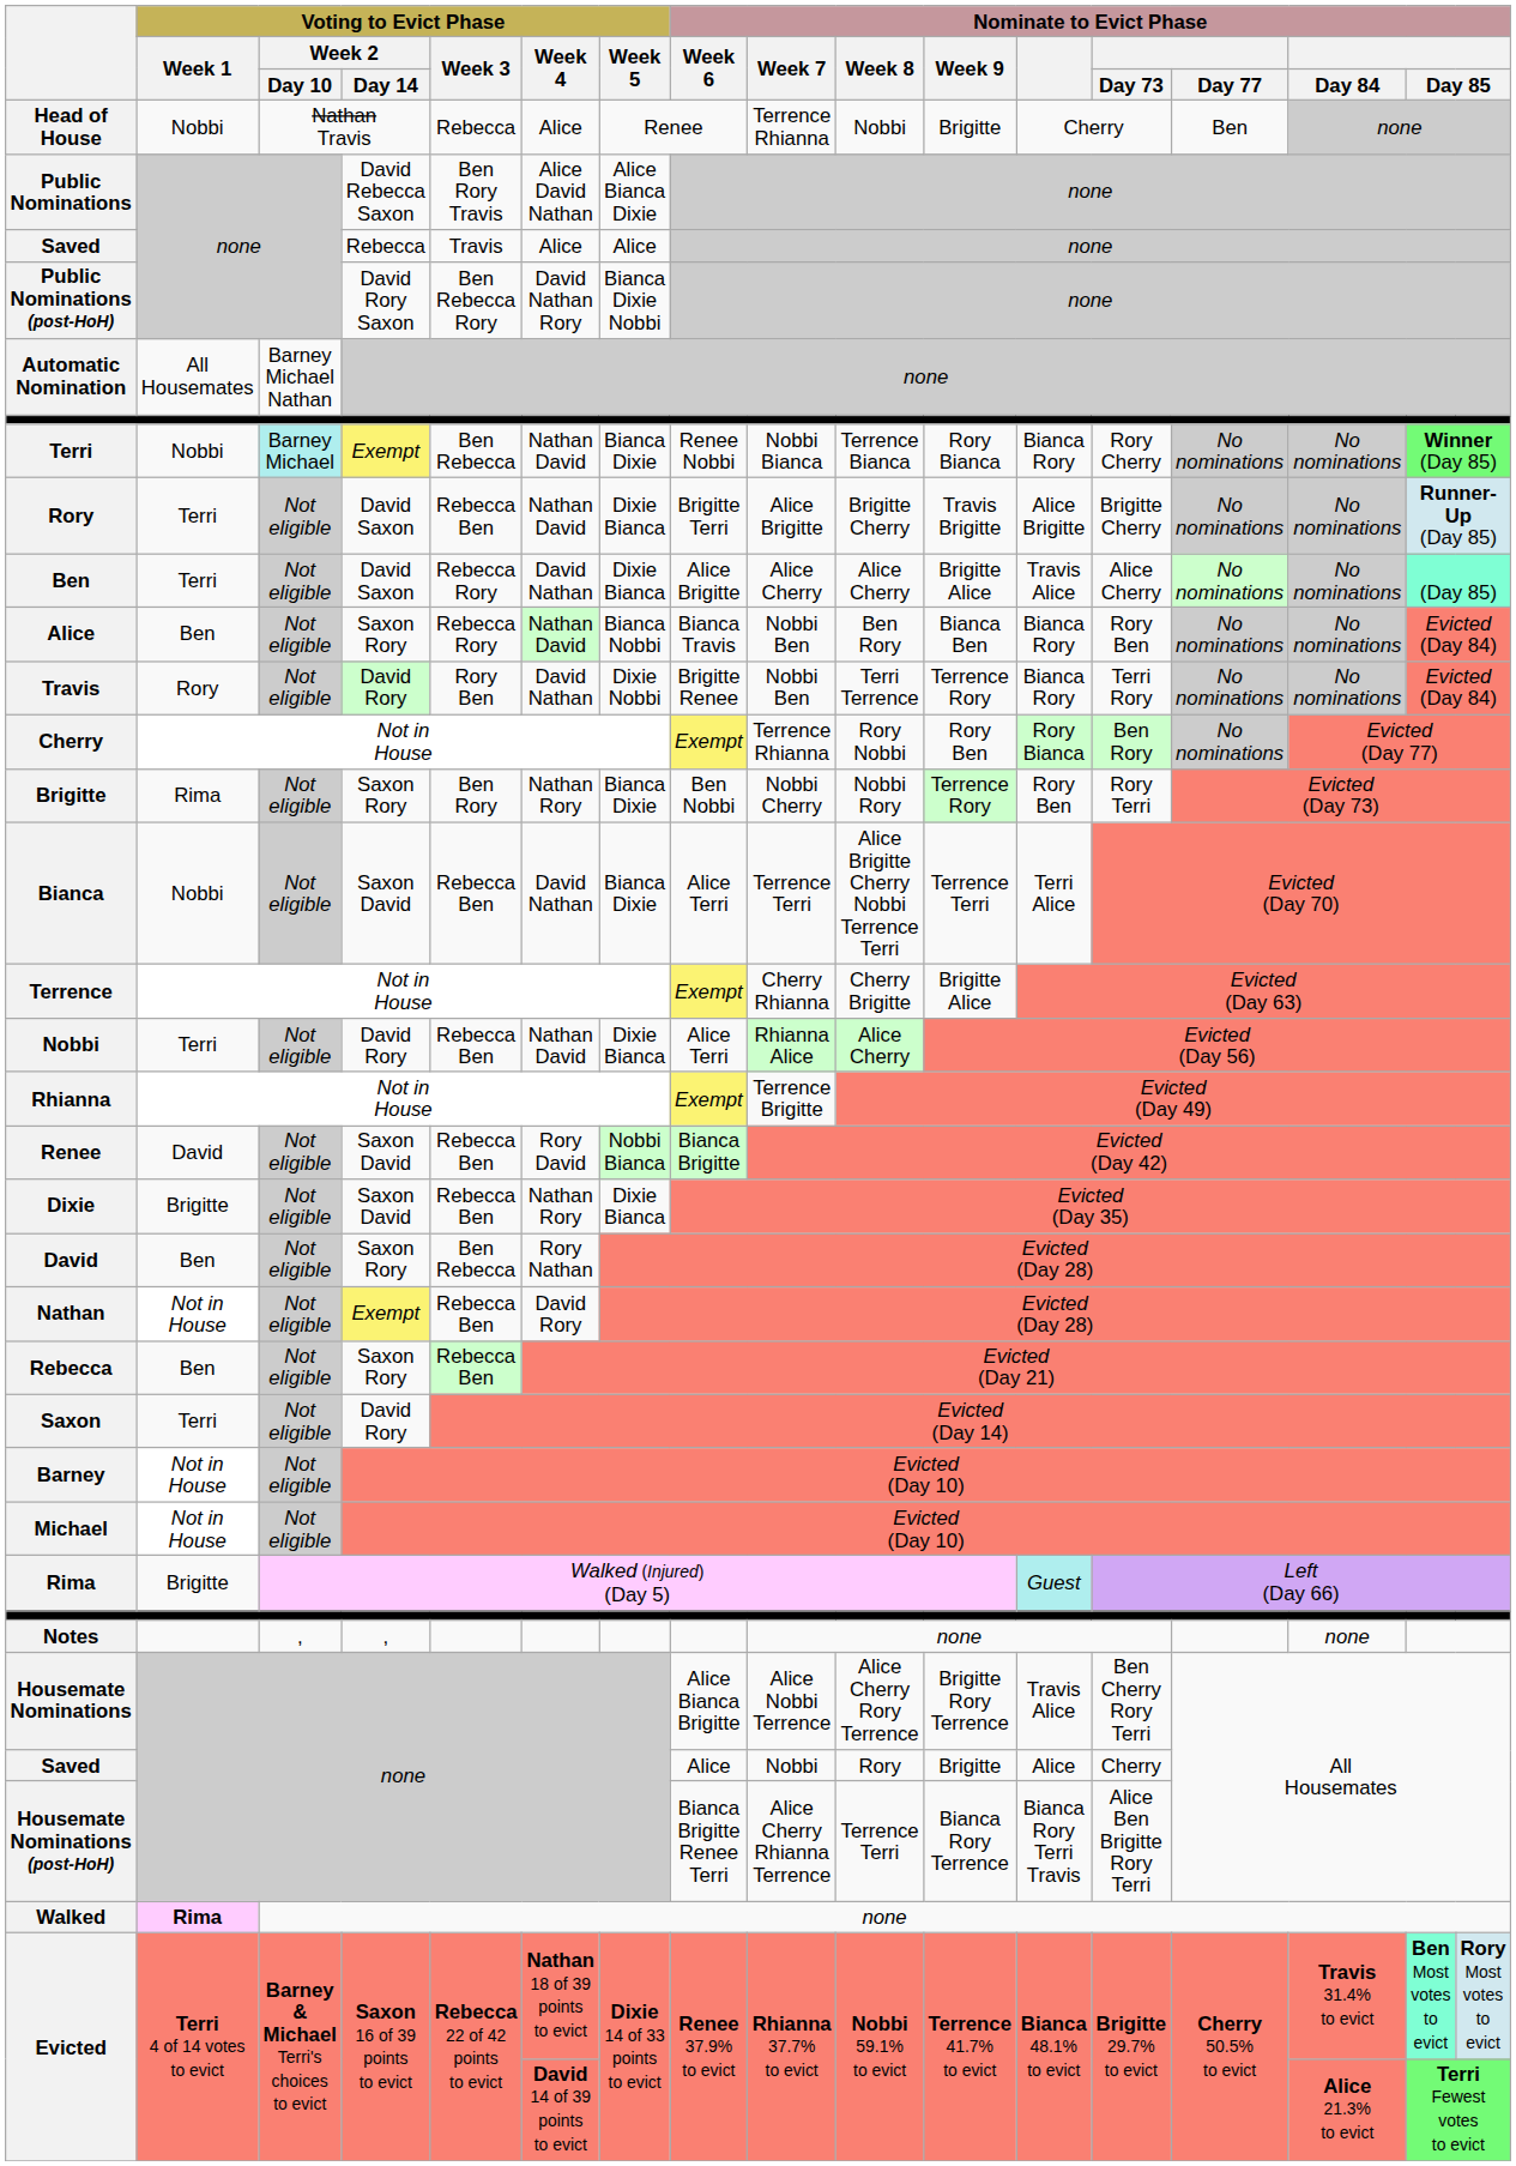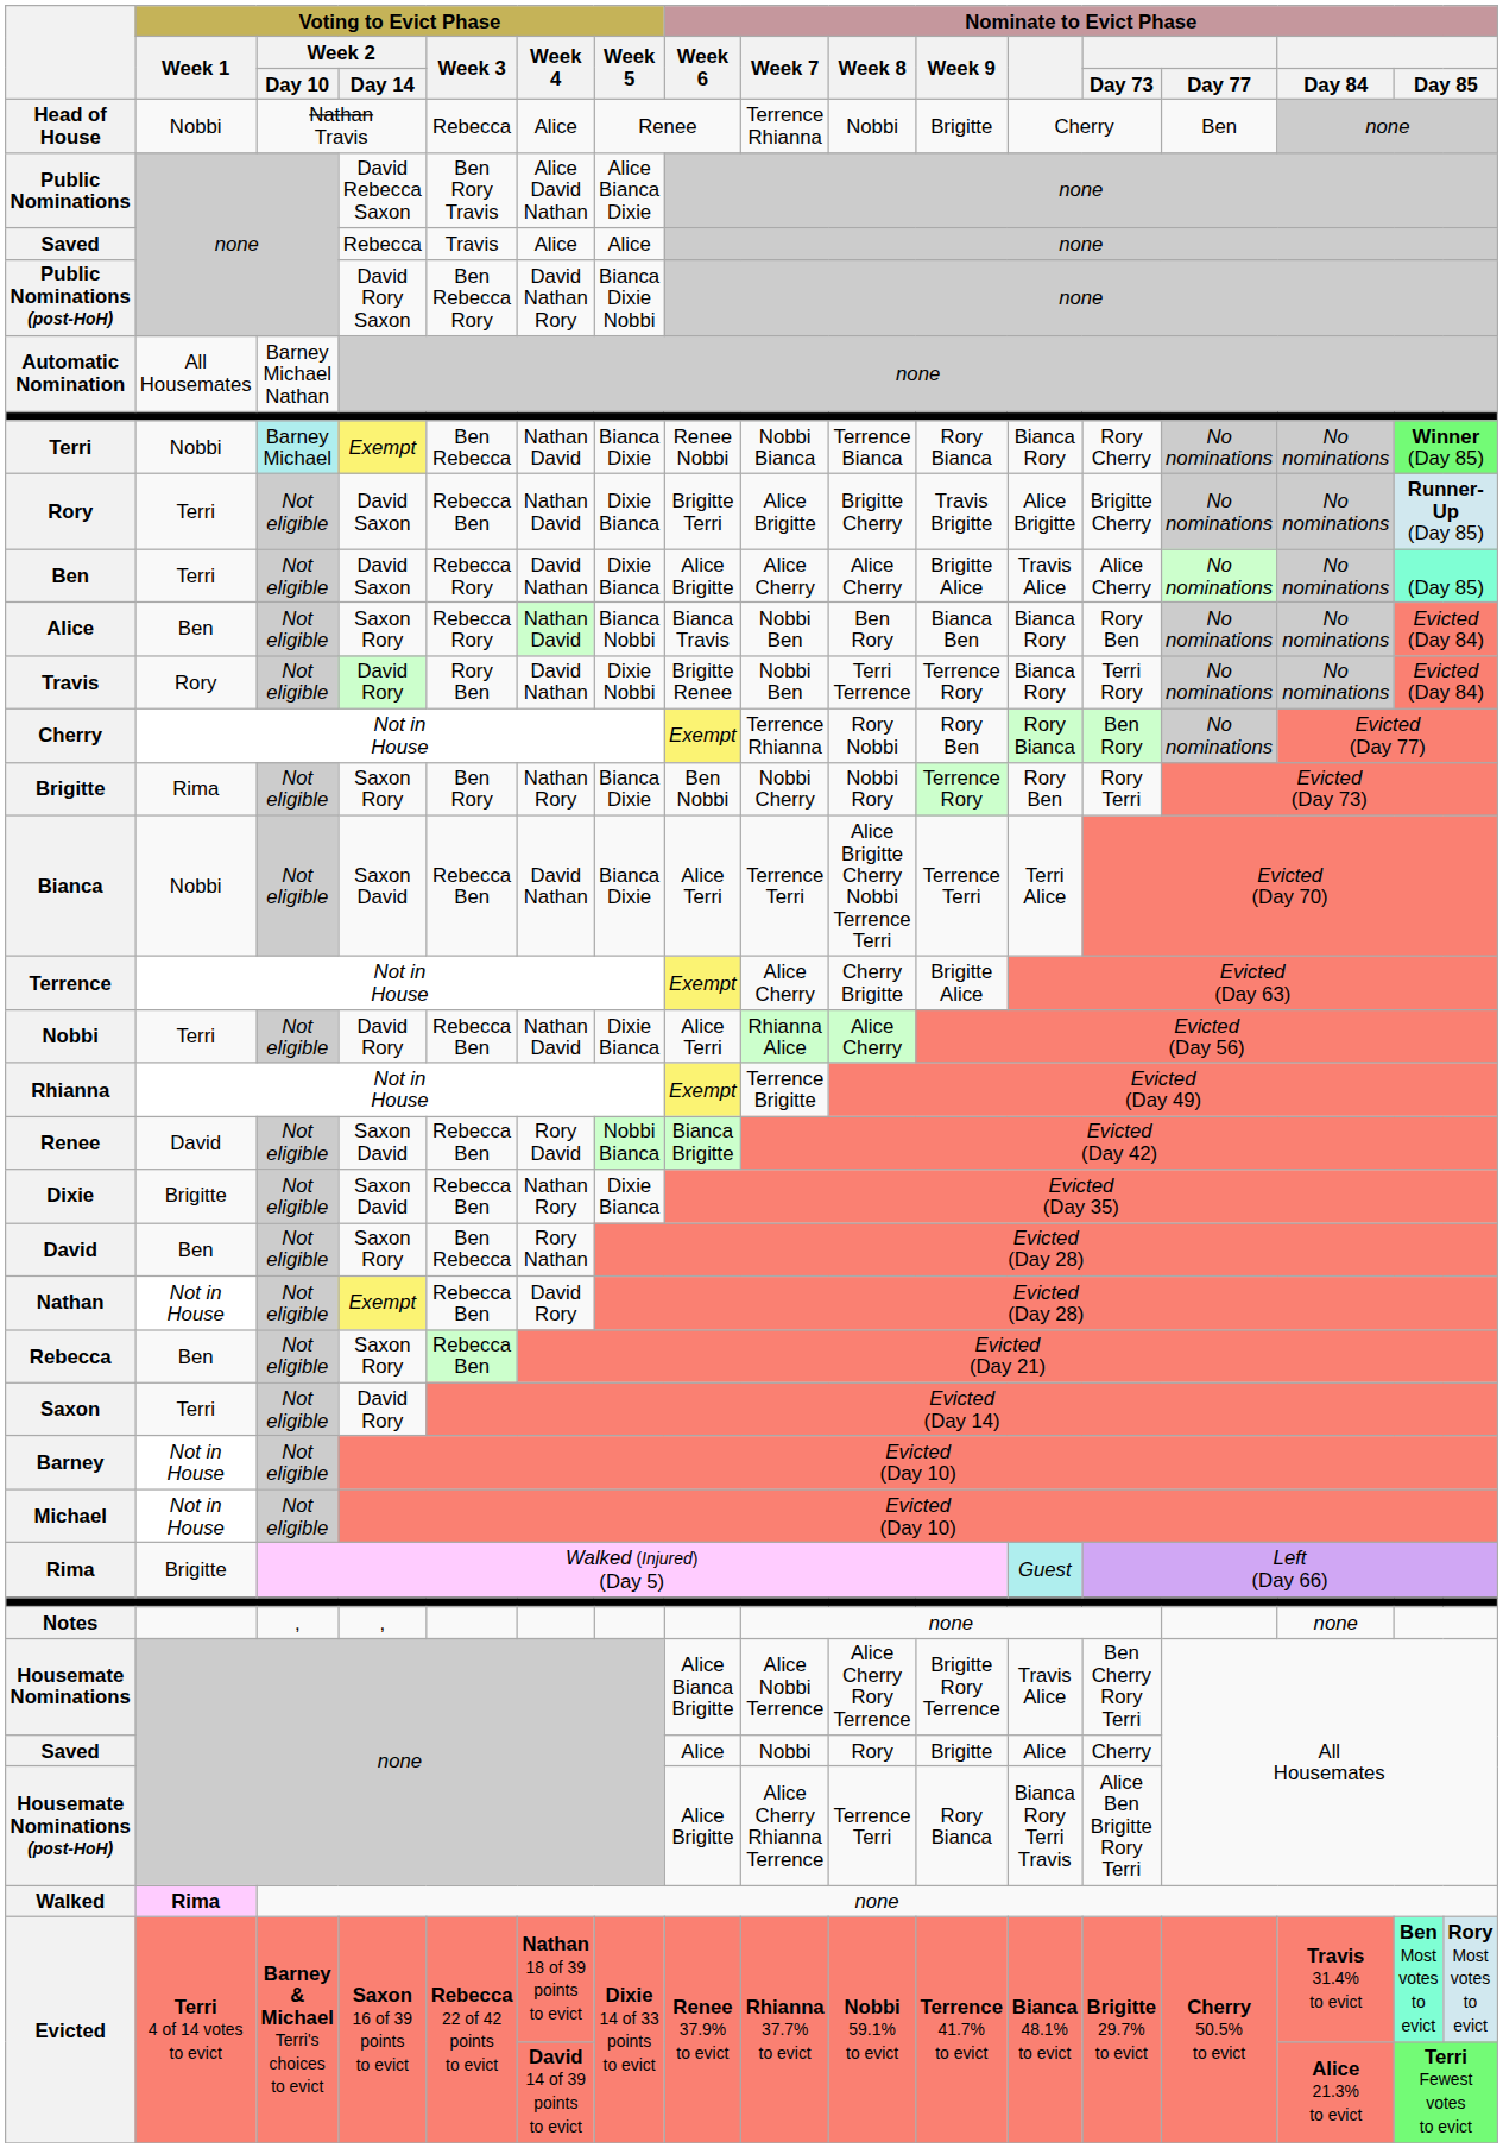Terrence | Nominate to Evict Phase / Week 7: Cherry Rhianna -> Alice Cherry
Housemate Nominations (post-HoH) | Nominate to Evict Phase / Week 6: Bianca Brigitte Renee Terri -> Alice Brigitte
Housemate Nominations (post-HoH) | Nominate to Evict Phase / Week 9: Bianca Rory Terrence -> Rory Bianca
